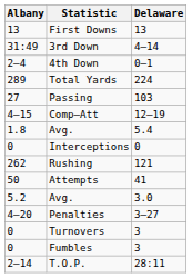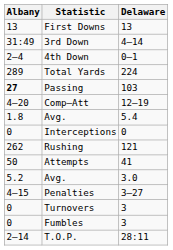Passing | Albany: normal -> bold
Comp–Att | Albany: 4–15 -> 4–20
Penalties | Albany: 4–20 -> 4–15
